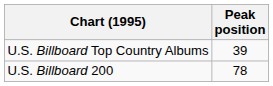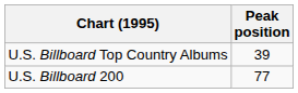U.S. Billboard 200 | Peak position: 78 -> 77
